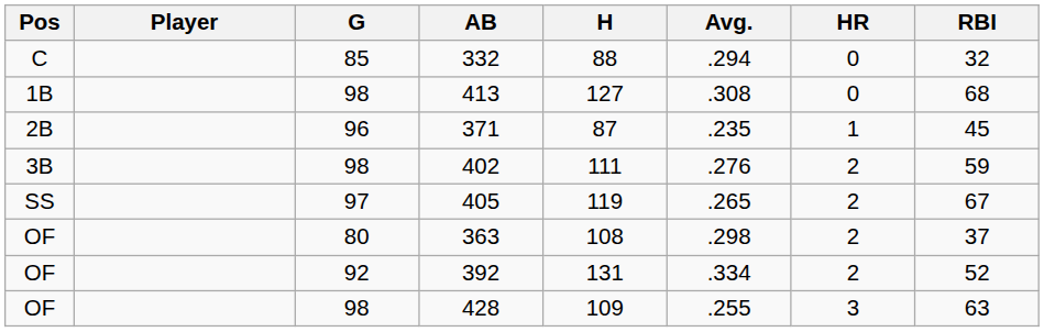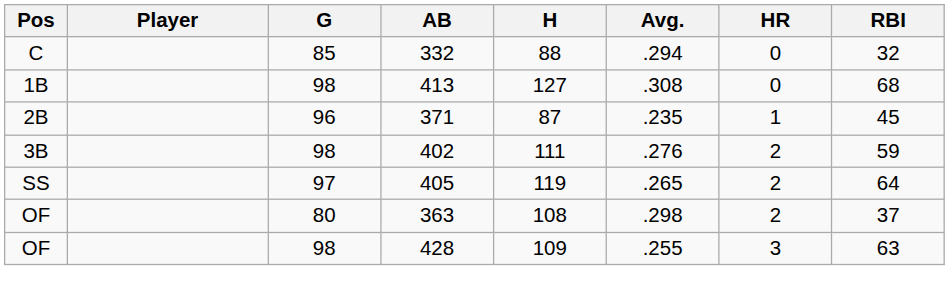405 | RBI: 67 -> 64
- row: OF | 92 | 392 | 131 | .334 | 2 | 52
